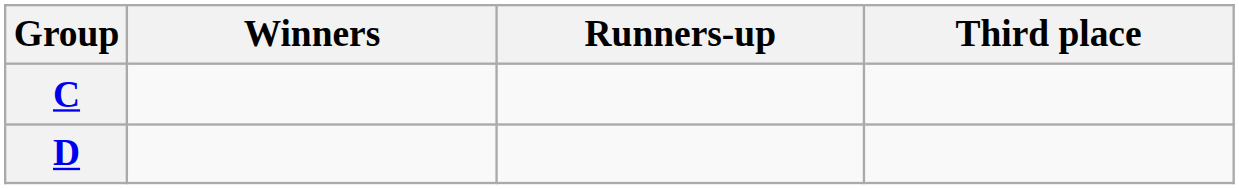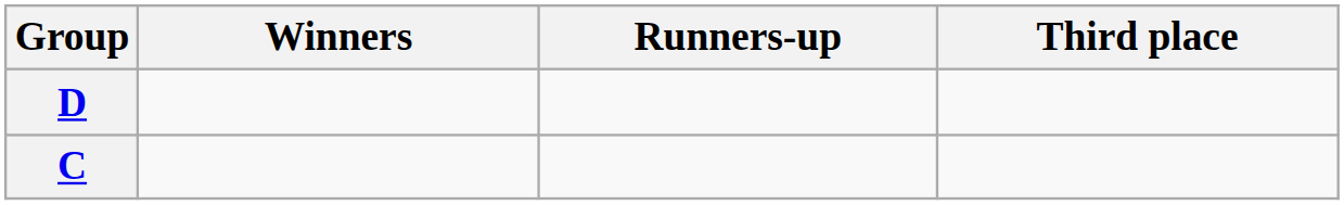rows swapped: C <-> D
